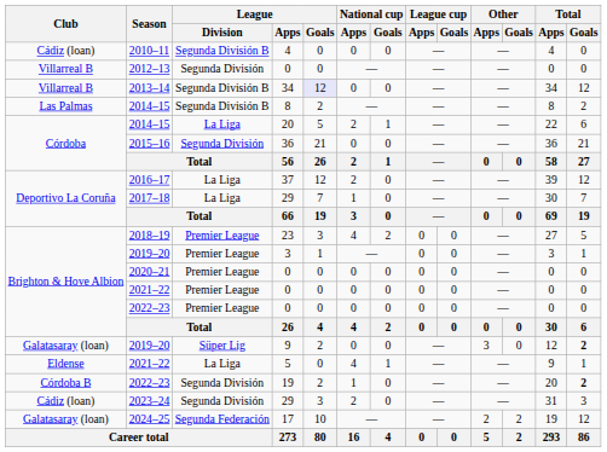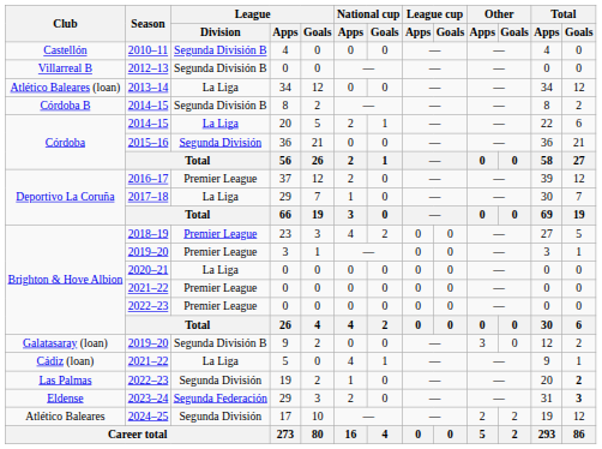2010–11 | Club: Cádiz (loan) -> Castellón
2012–13 | League / Division: Segunda División -> Segunda División B
2013–14 | Club: Villarreal B -> Atlético Baleares (loan)
2013–14 | League / Division: Segunda División B -> La Liga
2013–14 | League / Goals: lavender background -> no background
2014–15 / 8 | Club: Las Palmas -> Córdoba B
2016–17 | League / Division: La Liga -> Premier League
2020–21 | League / Division: Premier League -> La Liga
2019–20 / 9 | League / Division: Süper Lig -> Segunda División B
2019–20 / 9 | Total / Goals: bold -> normal
2021–22 / 5 | Club: Eldense -> Cádiz (loan)
2022–23 / 19 | Club: Córdoba B -> Las Palmas
2023–24 | Club: Cádiz (loan) -> Eldense
2023–24 | League / Division: Segunda División -> Segunda Federación
2023–24 | Total / Goals: normal -> bold
2024–25 | Club: Galatasaray (loan) -> Atlético Baleares
2024–25 | League / Division: Segunda Federación -> Segunda División
